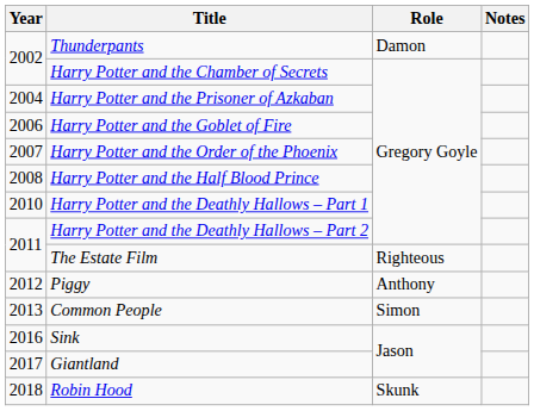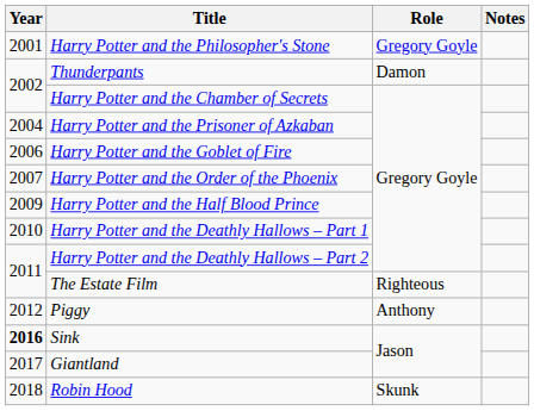+ row: 2001 | Harry Potter and the Philosopher's Stone | Gregory Goyle
Harry Potter and the Half Blood Prince | Year: 2008 -> 2009
- row: 2013 | Common People | Simon
Sink | Year: normal -> bold
